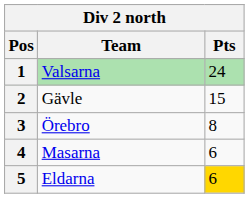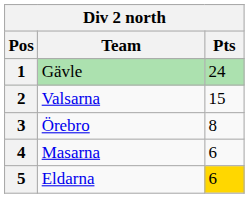1 | Team: Valsarna -> Gävle
2 | Team: Gävle -> Valsarna
